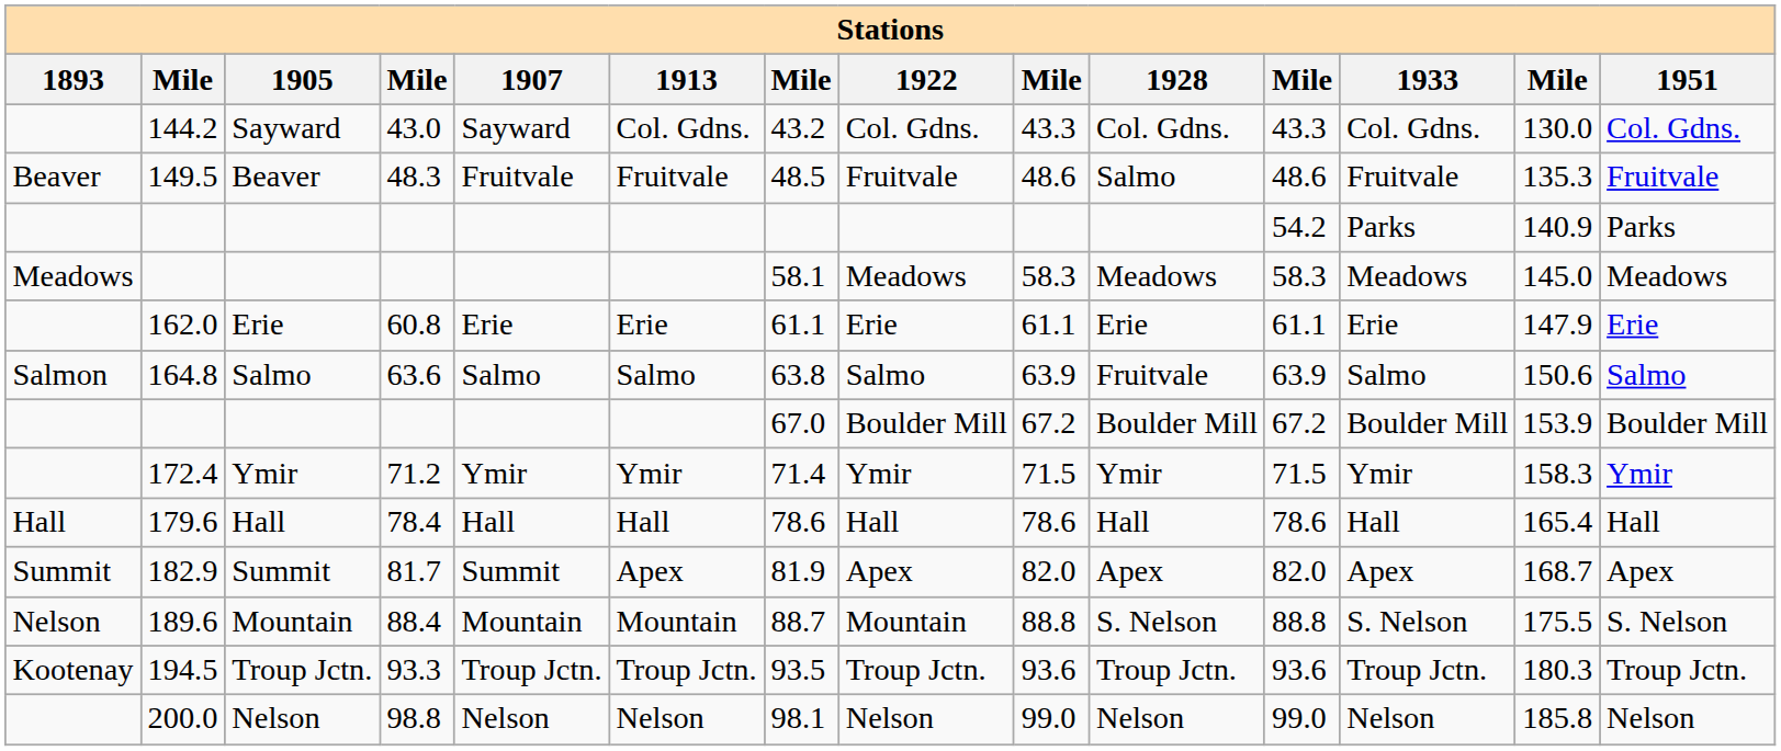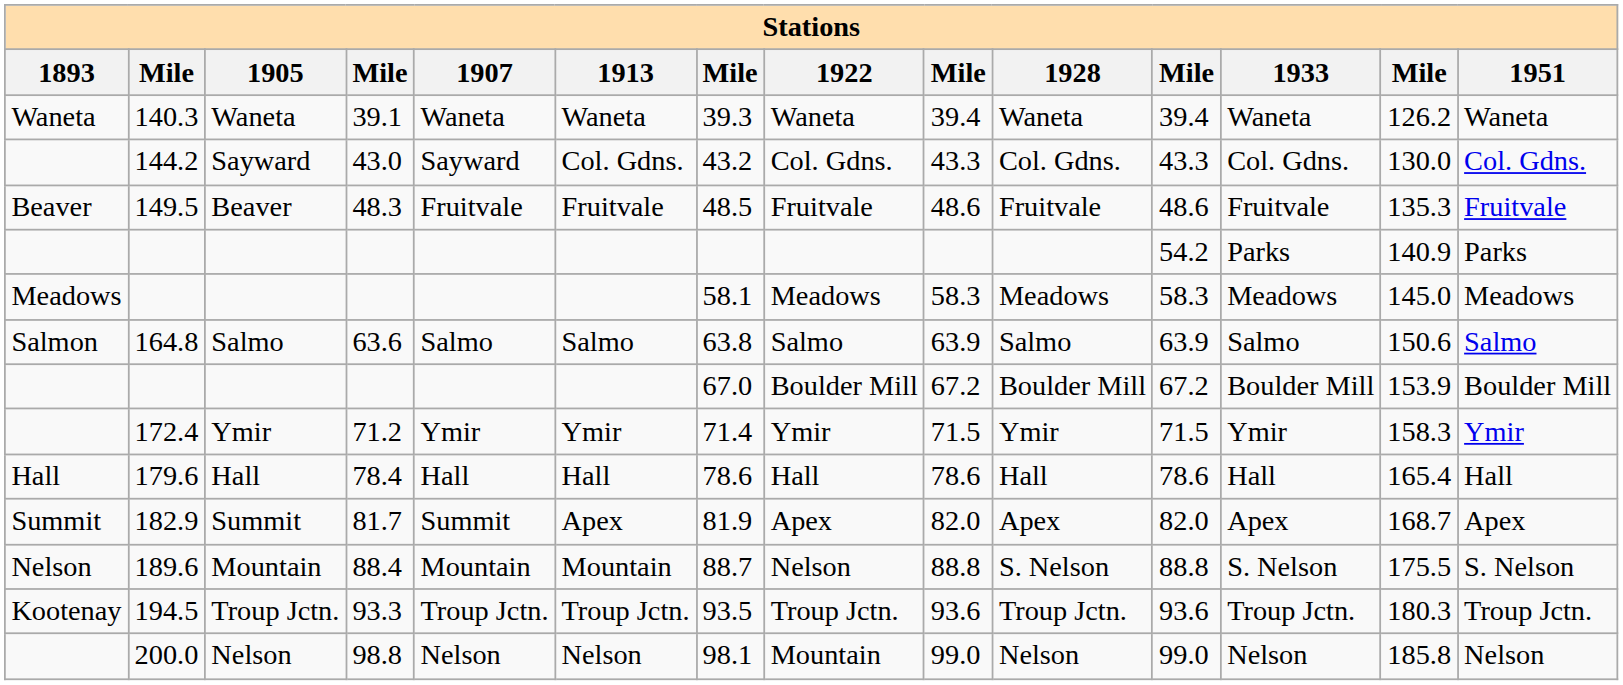+ row: Waneta | 140.3 | Waneta | 39.1 | Waneta | Waneta | 39.3 | Waneta | 39.4 | Waneta | 39.4 | Waneta | 126.2 | Waneta
149.5 | 1928: Salmo -> Fruitvale
- row: 162.0 | Erie | 60.8 | Erie | Erie | 61.1 | Erie | 61.1 | Erie | 61.1 | Erie | 147.9 | Erie
164.8 | 1928: Fruitvale -> Salmo
189.6 | 1922: Mountain -> Nelson
200.0 | 1922: Nelson -> Mountain
